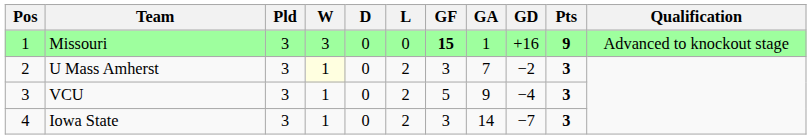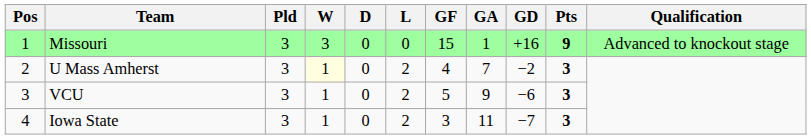Missouri | GF: bold -> normal
U Mass Amherst | GF: 3 -> 4
VCU | GD: −4 -> −6
Iowa State | GA: 14 -> 11
